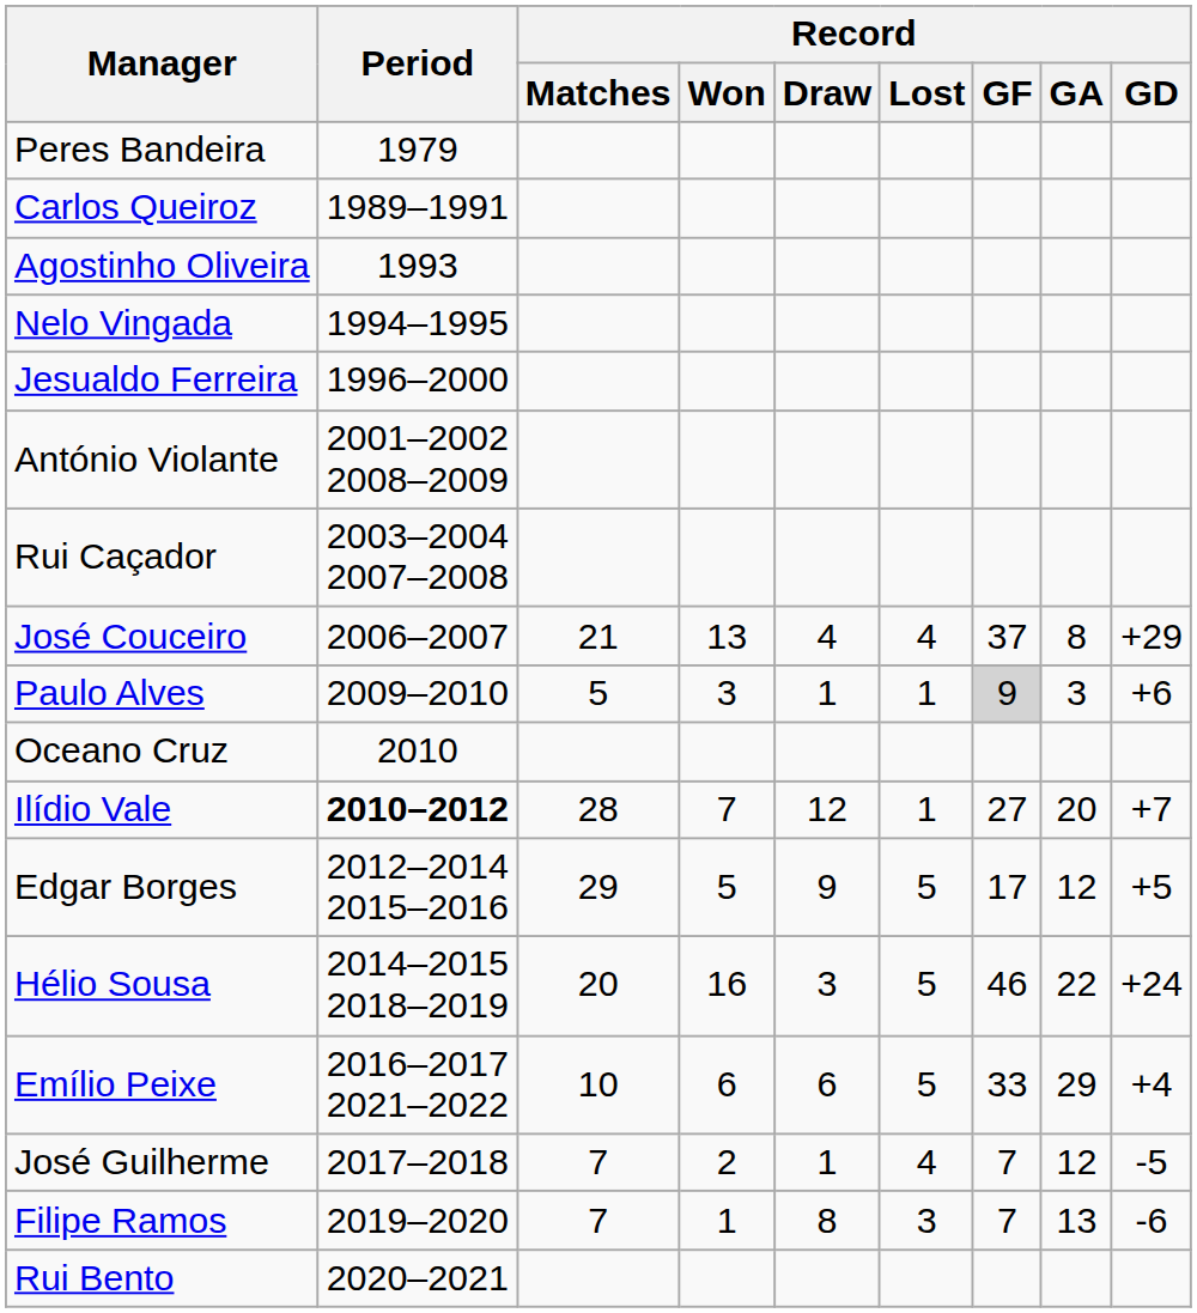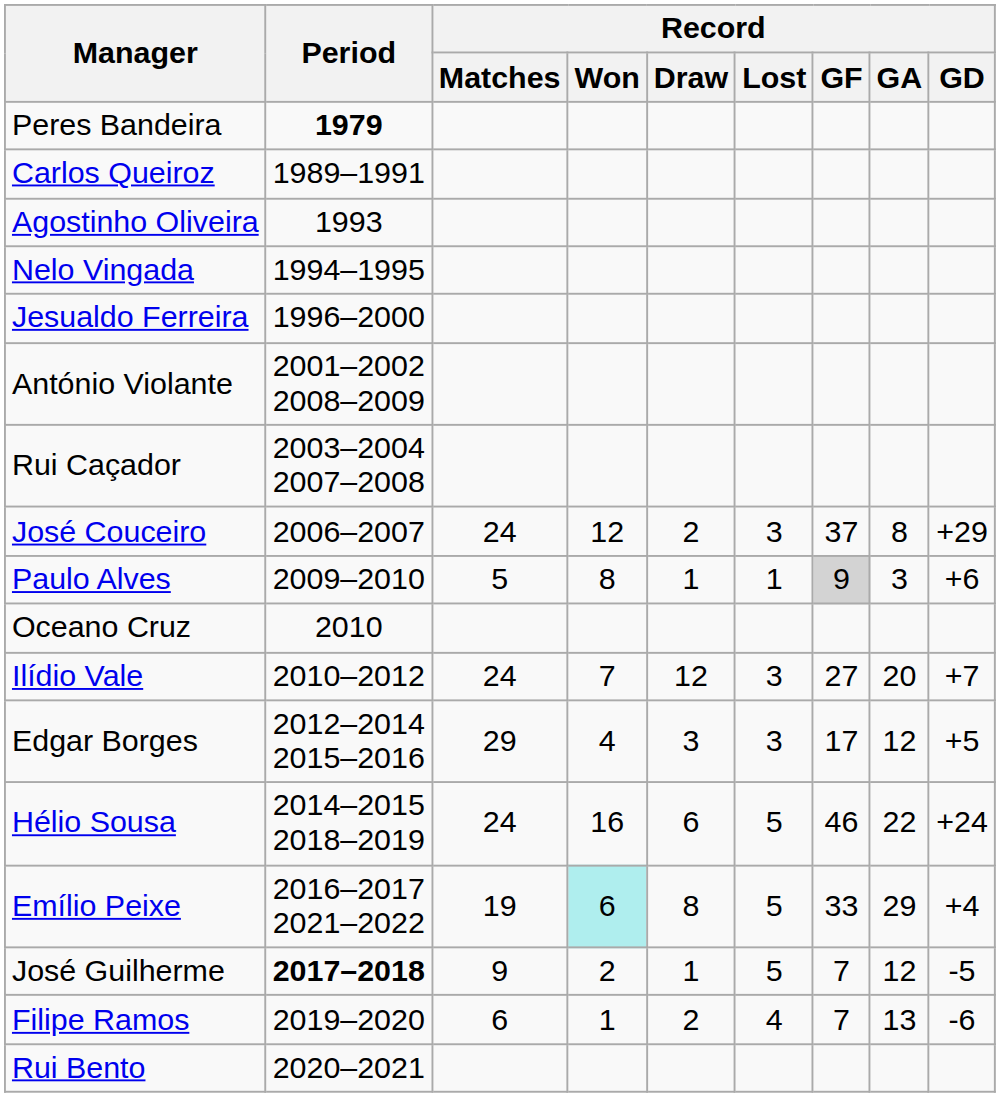Peres Bandeira | Period: normal -> bold
José Couceiro | Record / Matches: 21 -> 24
José Couceiro | Record / Won: 13 -> 12
José Couceiro | Record / Draw: 4 -> 2
José Couceiro | Record / Lost: 4 -> 3
Paulo Alves | Record / Won: 3 -> 8
Ilídio Vale | Period: bold -> normal
Ilídio Vale | Record / Matches: 28 -> 24
Ilídio Vale | Record / Lost: 1 -> 3
Edgar Borges | Record / Won: 5 -> 4
Edgar Borges | Record / Draw: 9 -> 3
Edgar Borges | Record / Lost: 5 -> 3
Hélio Sousa | Record / Matches: 20 -> 24
Hélio Sousa | Record / Draw: 3 -> 6
Emílio Peixe | Record / Matches: 10 -> 19
Emílio Peixe | Record / Won: no background -> paleturquoise background
Emílio Peixe | Record / Draw: 6 -> 8
José Guilherme | Period: normal -> bold
José Guilherme | Record / Matches: 7 -> 9
José Guilherme | Record / Lost: 4 -> 5
Filipe Ramos | Record / Matches: 7 -> 6
Filipe Ramos | Record / Draw: 8 -> 2
Filipe Ramos | Record / Lost: 3 -> 4
